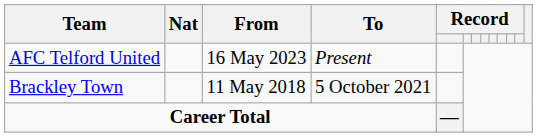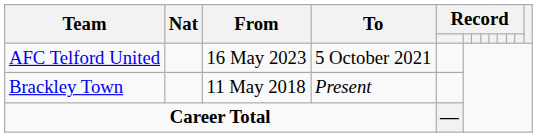AFC Telford United | To: Present -> 5 October 2021
Brackley Town | To: 5 October 2021 -> Present
